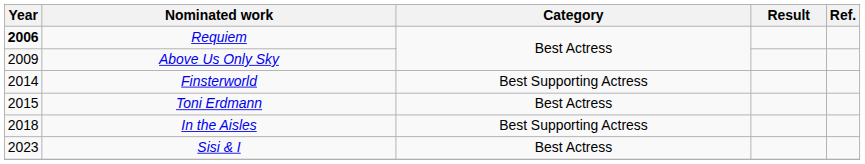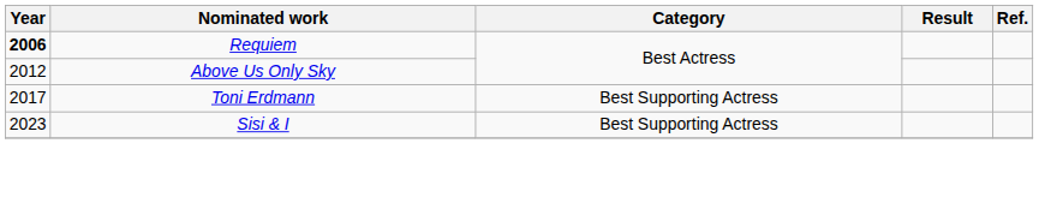Above Us Only Sky | Year: 2009 -> 2012
- row: 2014 | Finsterworld | Best Supporting Actress
Toni Erdmann | Year: 2015 -> 2017
Toni Erdmann | Category: Best Actress -> Best Supporting Actress
- row: 2018 | In the Aisles | Best Supporting Actress
Sisi & I | Category: Best Actress -> Best Supporting Actress
